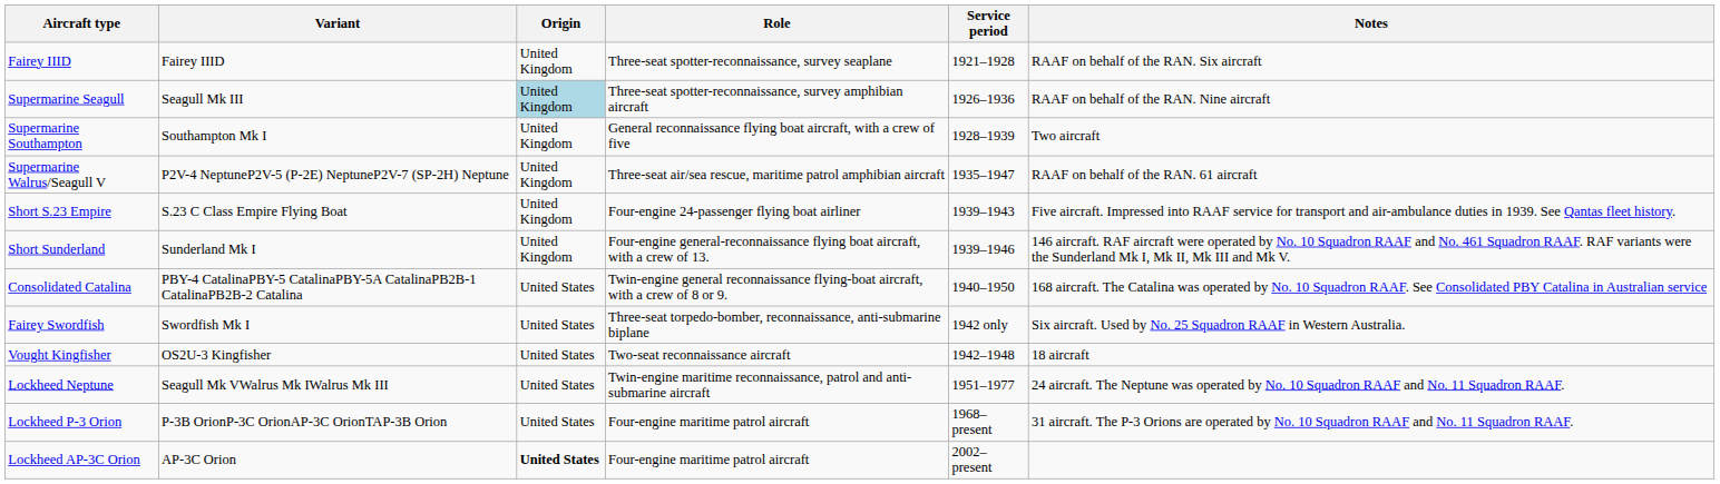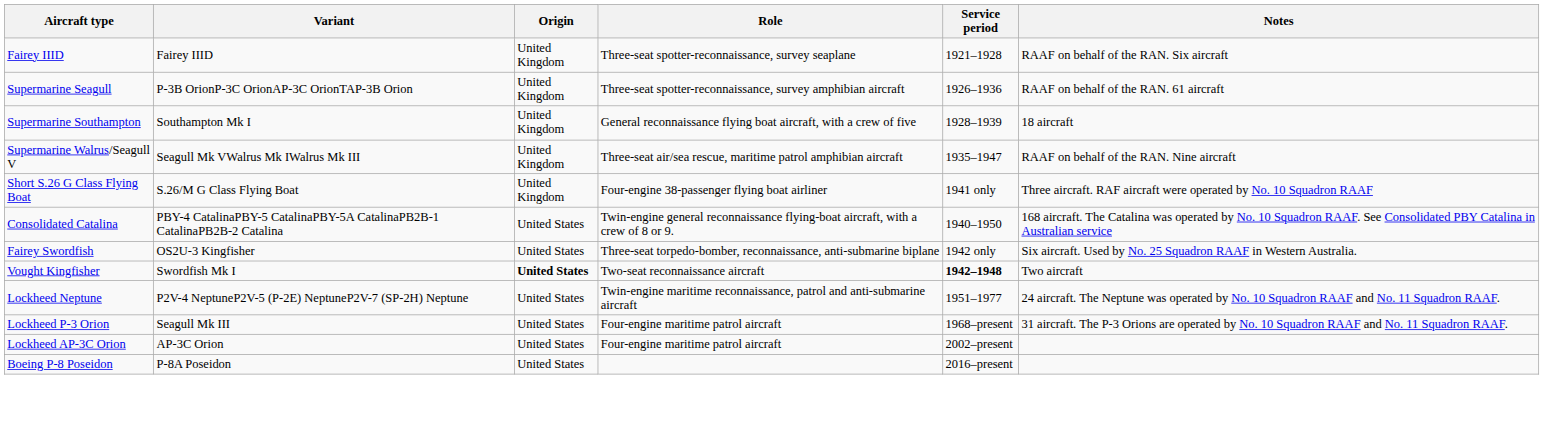Supermarine Seagull | Variant: Seagull Mk III -> P-3B OrionP-3C OrionAP-3C OrionTAP-3B Orion
Supermarine Seagull | Origin: lightblue background -> no background
Supermarine Seagull | Notes: RAAF on behalf of the RAN. Nine aircraft -> RAAF on behalf of the RAN. 61 aircraft
Supermarine Southampton | Notes: Two aircraft -> 18 aircraft
Supermarine Walrus/Seagull V | Variant: P2V-4 NeptuneP2V-5 (P-2E) NeptuneP2V-7 (SP-2H) Neptune -> Seagull Mk VWalrus Mk IWalrus Mk III
Supermarine Walrus/Seagull V | Notes: RAAF on behalf of the RAN. 61 aircraft -> RAAF on behalf of the RAN. Nine aircraft
- row: Short S.23 Empire | S.23 C Class Empire Flying Boat | United Kingdom | Four-engine 24-passenger flying boat airliner | 1939–1943 | Five aircraft. Impressed into RAAF service for transport and air-ambulance duties in 1939. See Qantas fleet history.
+ row: Short S.26 G Class Flying Boat | S.26/M G Class Flying Boat | United Kingdom | Four-engine 38-passenger flying boat airliner | 1941 only | Three aircraft. RAF aircraft were operated by No. 10 Squadron RAAF
- row: Short Sunderland | Sunderland Mk I | United Kingdom | Four-engine general-reconnaissance flying boat aircraft, with a crew of 13. | 1939–1946 | 146 aircraft. RAF aircraft were operated by No. 10 Squadron RAAF and No. 461 Squadron RAAF. RAF variants were the Sunderland Mk I, Mk II, Mk III and Mk V.
Fairey Swordfish | Variant: Swordfish Mk I -> OS2U-3 Kingfisher
Vought Kingfisher | Variant: OS2U-3 Kingfisher -> Swordfish Mk I
Vought Kingfisher | Origin: normal -> bold
Vought Kingfisher | Service period: normal -> bold
Vought Kingfisher | Notes: 18 aircraft -> Two aircraft
Lockheed Neptune | Variant: Seagull Mk VWalrus Mk IWalrus Mk III -> P2V-4 NeptuneP2V-5 (P-2E) NeptuneP2V-7 (SP-2H) Neptune
Lockheed P-3 Orion | Variant: P-3B OrionP-3C OrionAP-3C OrionTAP-3B Orion -> Seagull Mk III
Lockheed AP-3C Orion | Origin: bold -> normal
+ row: Boeing P-8 Poseidon | P-8A Poseidon | United States | 2016–present
